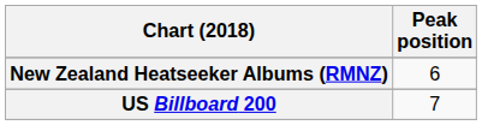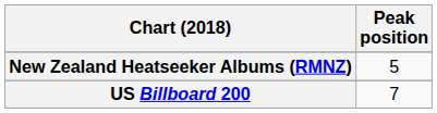New Zealand Heatseeker Albums (RMNZ) | Peak position: 6 -> 5
